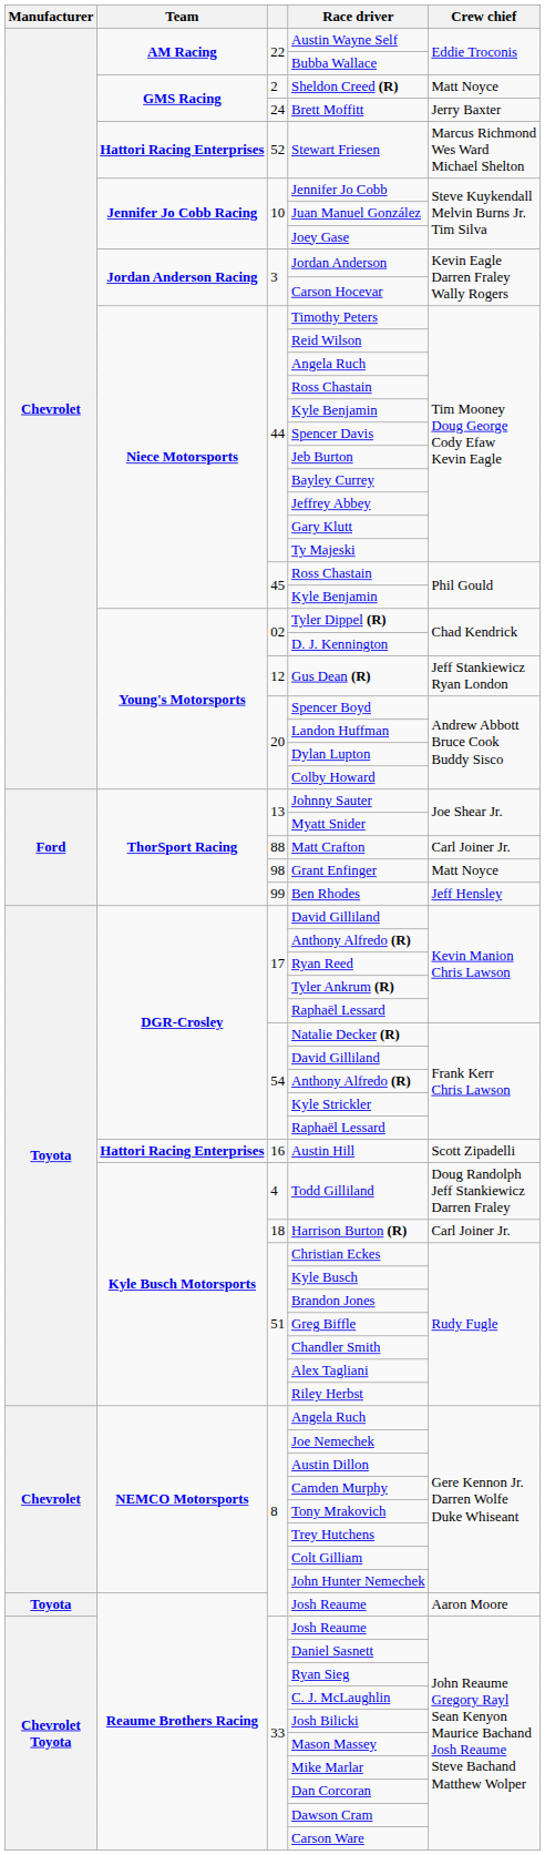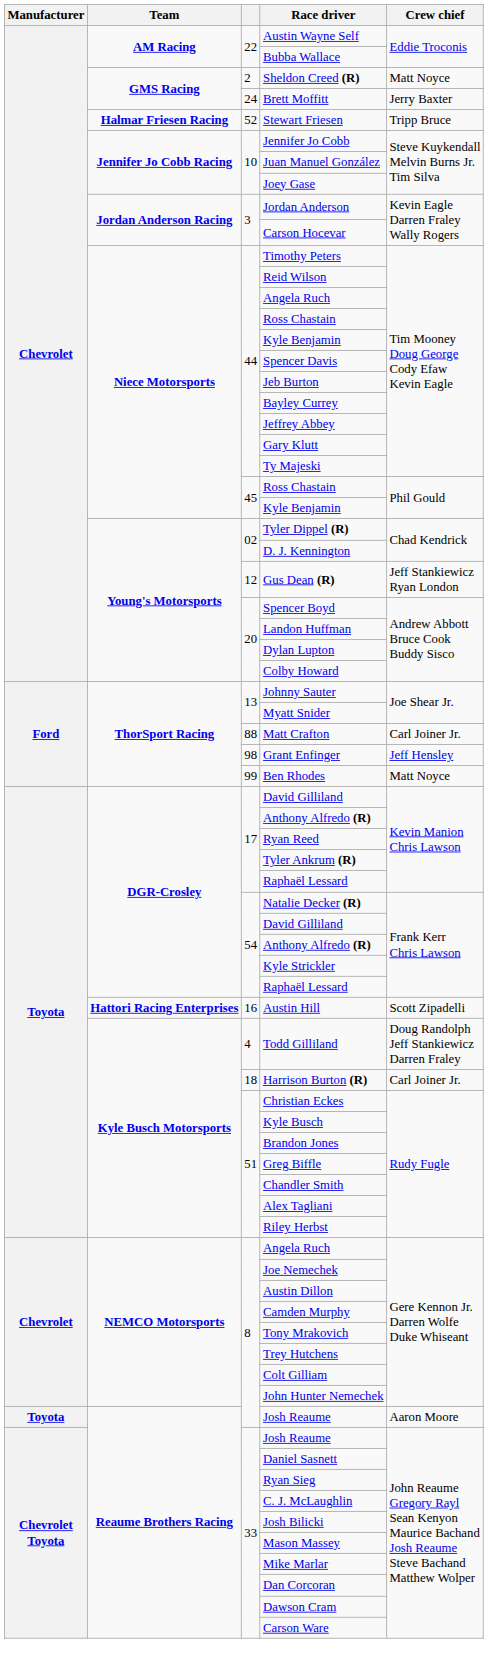Stewart Friesen | Team: Hattori Racing Enterprises -> Halmar Friesen Racing
Stewart Friesen | Crew chief: Marcus Richmond Wes Ward Michael Shelton -> Tripp Bruce
Grant Enfinger | Crew chief: Matt Noyce -> Jeff Hensley
Ben Rhodes | Crew chief: Jeff Hensley -> Matt Noyce
